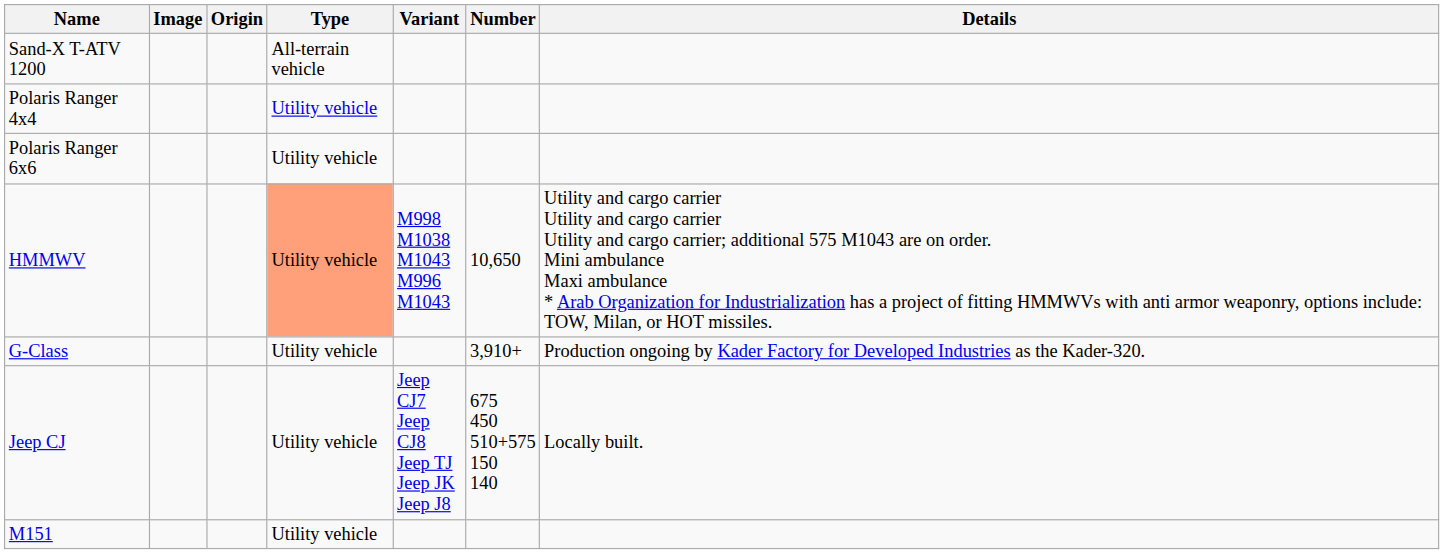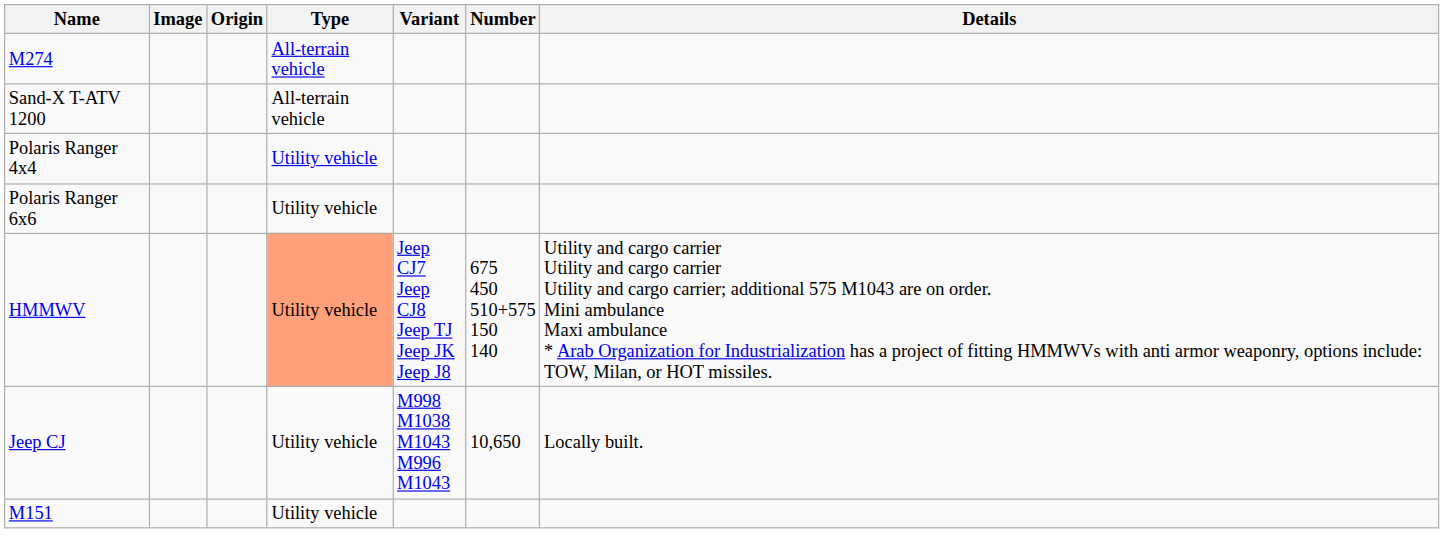+ row: M274 | All-terrain vehicle
HMMWV | Variant: M998 M1038 M1043 M996 M1043 -> Jeep CJ7 Jeep CJ8 Jeep TJ Jeep JK Jeep J8
HMMWV | Number: 10,650 -> 675 450 510+575 150 140
- row: G-Class | Utility vehicle | 3,910+ | Production ongoing by Kader Factory for Developed Industries as the Kader-320.
Jeep CJ | Variant: Jeep CJ7 Jeep CJ8 Jeep TJ Jeep JK Jeep J8 -> M998 M1038 M1043 M996 M1043
Jeep CJ | Number: 675 450 510+575 150 140 -> 10,650
